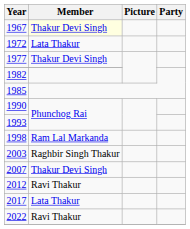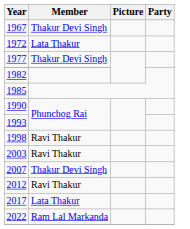1967 | Member: lightyellow background -> no background
1998 | Member: Ram Lal Markanda -> Ravi Thakur
2003 | Member: Raghbir Singh Thakur -> Ravi Thakur
2022 | Member: Ravi Thakur -> Ram Lal Markanda
